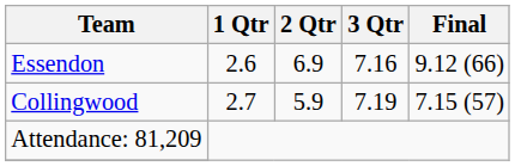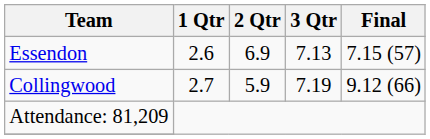Essendon | 3 Qtr: 7.16 -> 7.13
Essendon | Final: 9.12 (66) -> 7.15 (57)
Collingwood | Final: 7.15 (57) -> 9.12 (66)
